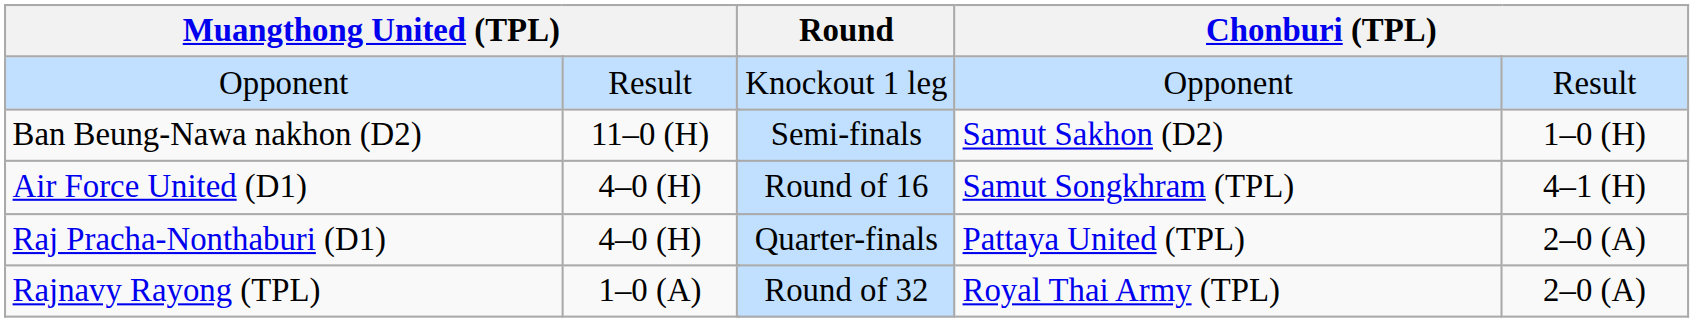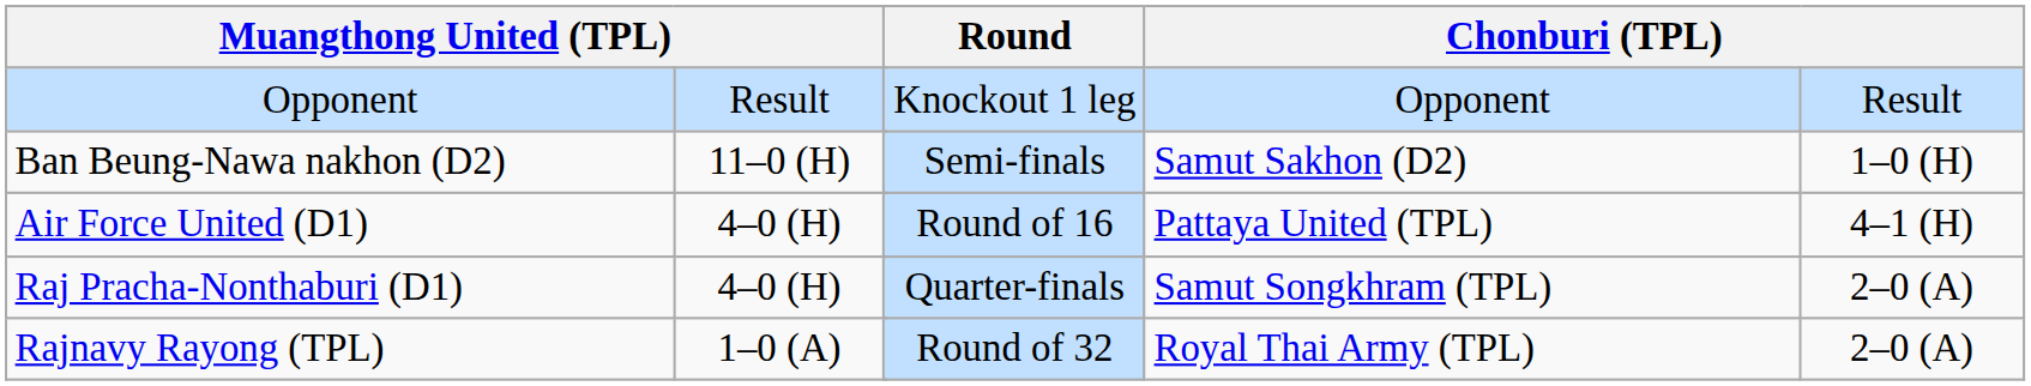Air Force United (D1) | column 6: Samut Songkhram (TPL) -> Pattaya United (TPL)
Raj Pracha-Nonthaburi (D1) | column 6: Pattaya United (TPL) -> Samut Songkhram (TPL)
